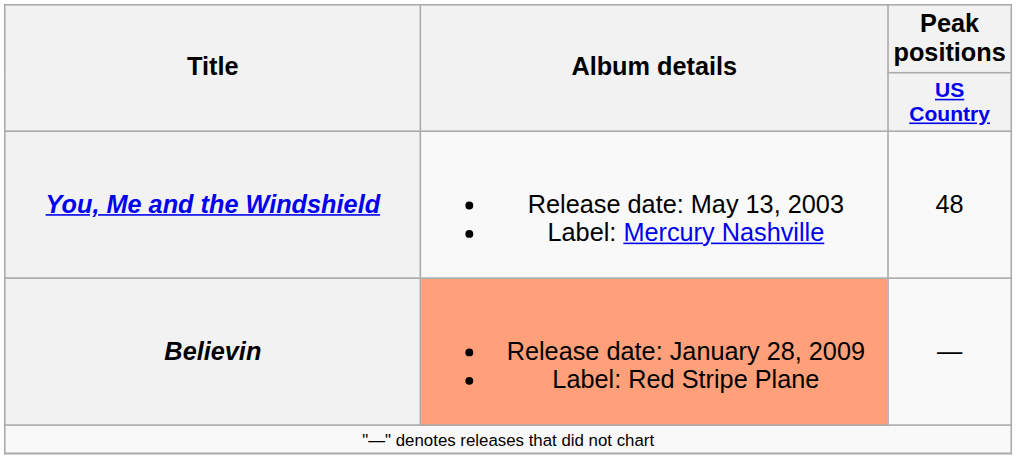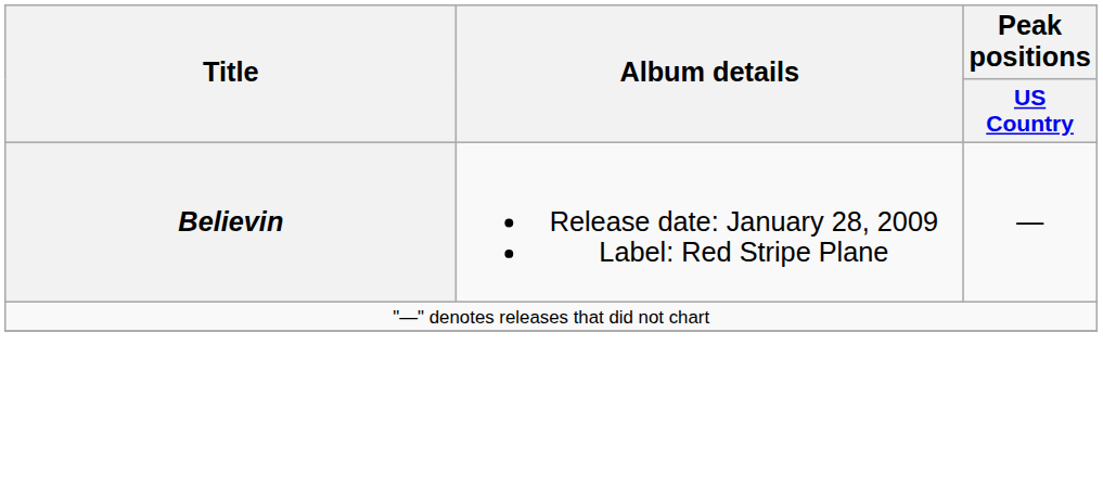- row: You, Me and the Windshield | Release date: May 13, 2003 Label: Mercury Nashville | 48
Believin | Album details: lightsalmon background -> no background
